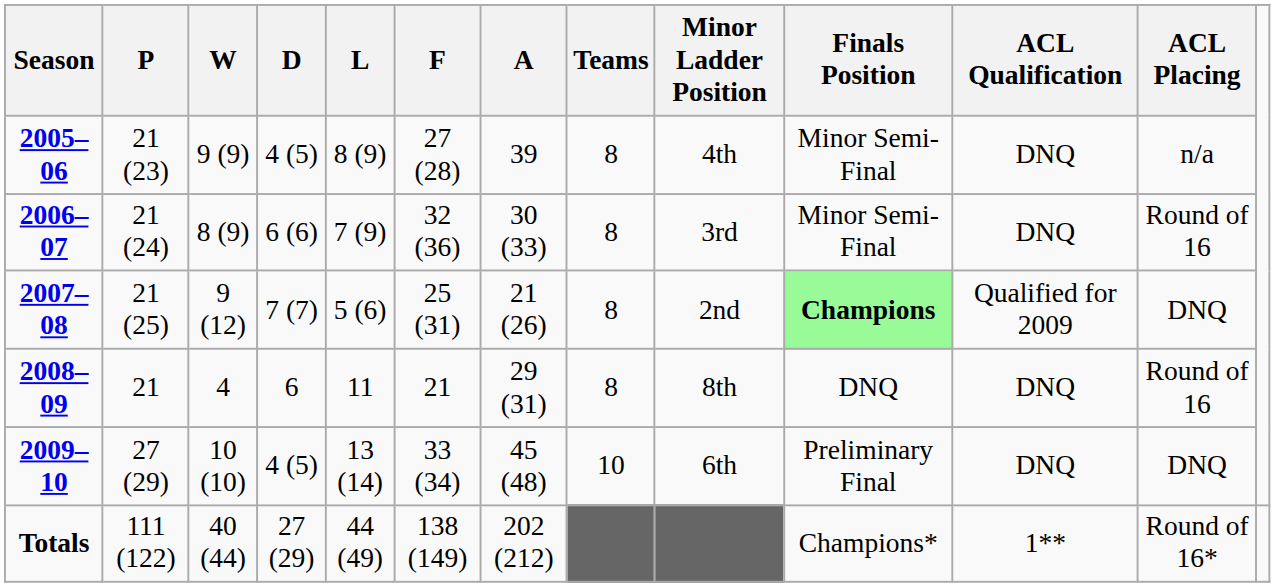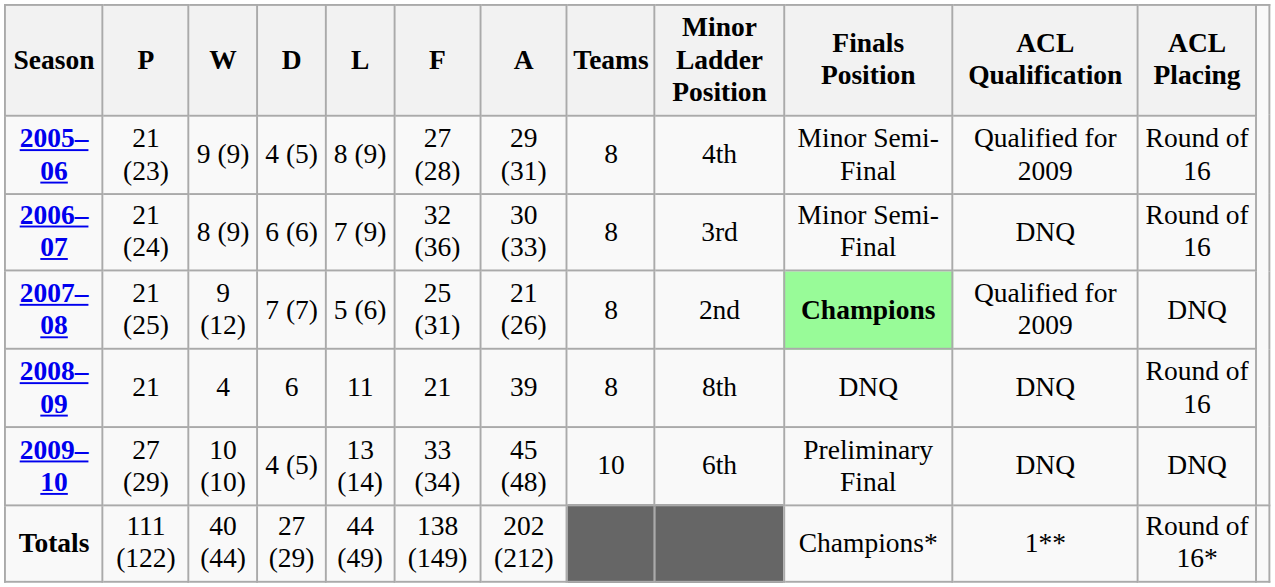2005–06 | A: 39 -> 29 (31)
2005–06 | ACL Qualification: DNQ -> Qualified for 2009
2005–06 | ACL Placing: n/a -> Round of 16
2008–09 | A: 29 (31) -> 39
